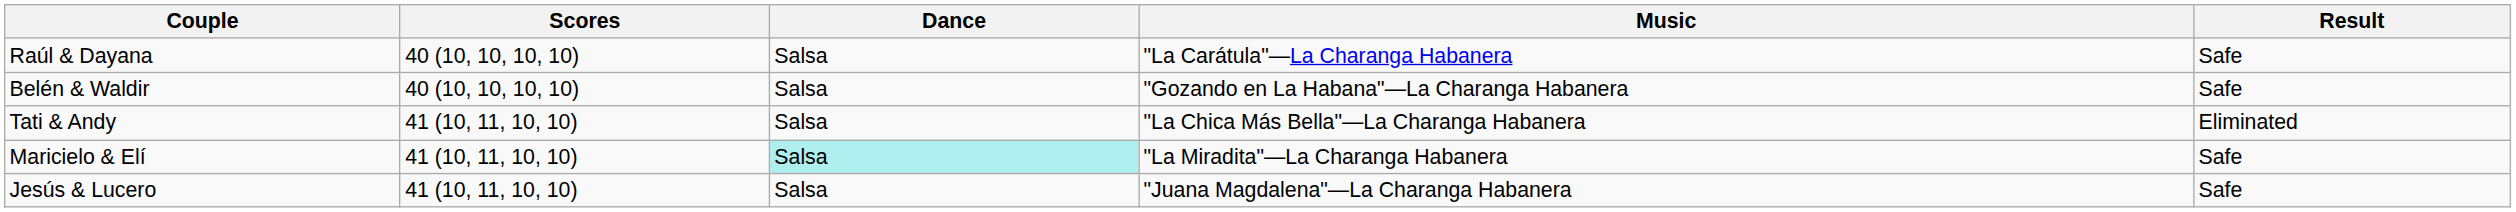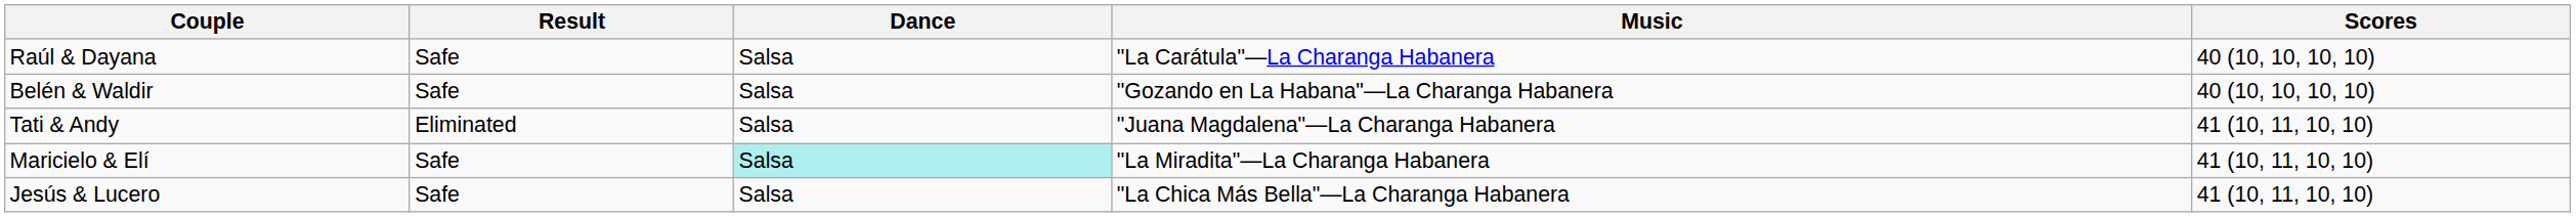columns swapped: Scores <-> Result
Tati & Andy | Music: "La Chica Más Bella"—La Charanga Habanera -> "Juana Magdalena"—La Charanga Habanera
Jesús & Lucero | Music: "Juana Magdalena"—La Charanga Habanera -> "La Chica Más Bella"—La Charanga Habanera
